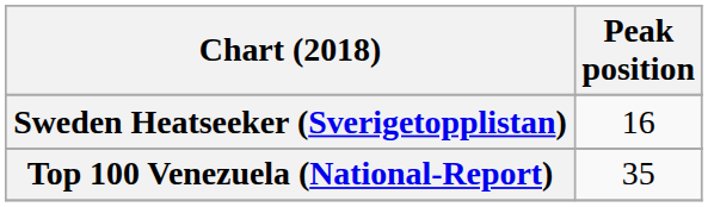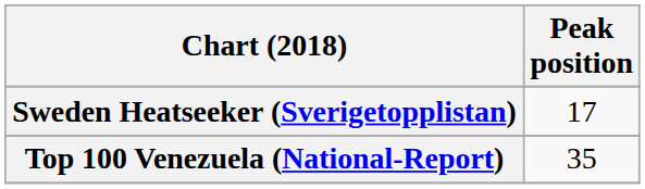Sweden Heatseeker (Sverigetopplistan) | Peak position: 16 -> 17
